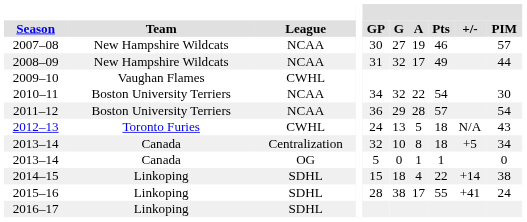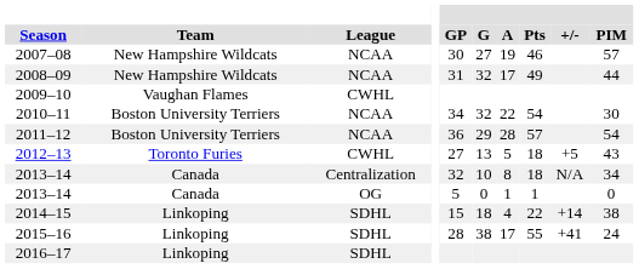2012–13 | GP: 24 -> 27
2012–13 | +/-: N/A -> +5
2013–14 / Centralization | +/-: +5 -> N/A
